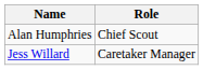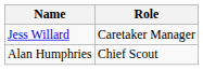rows swapped: Jess Willard <-> Alan Humphries
